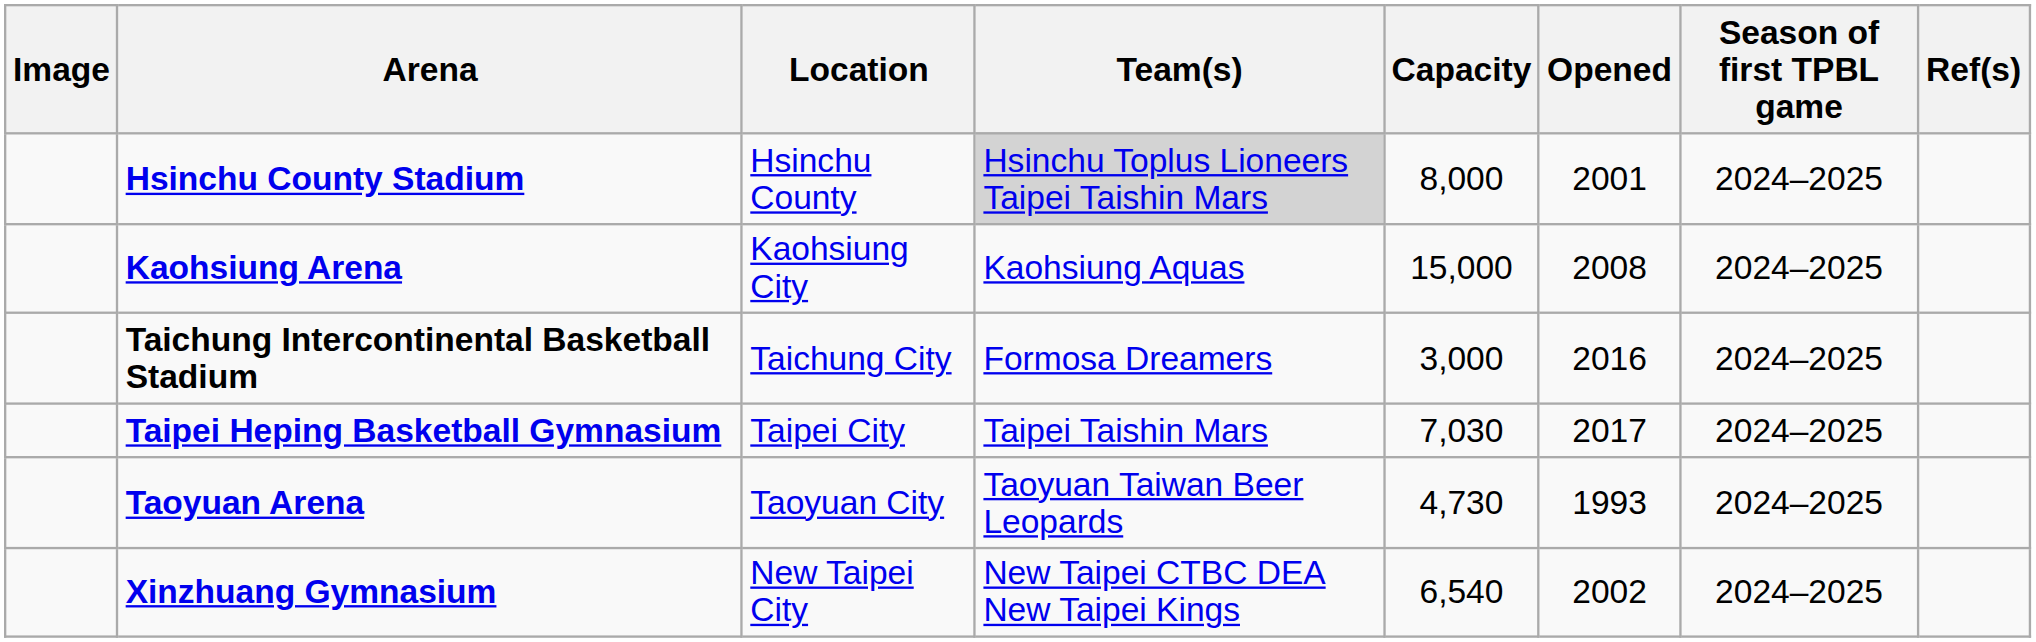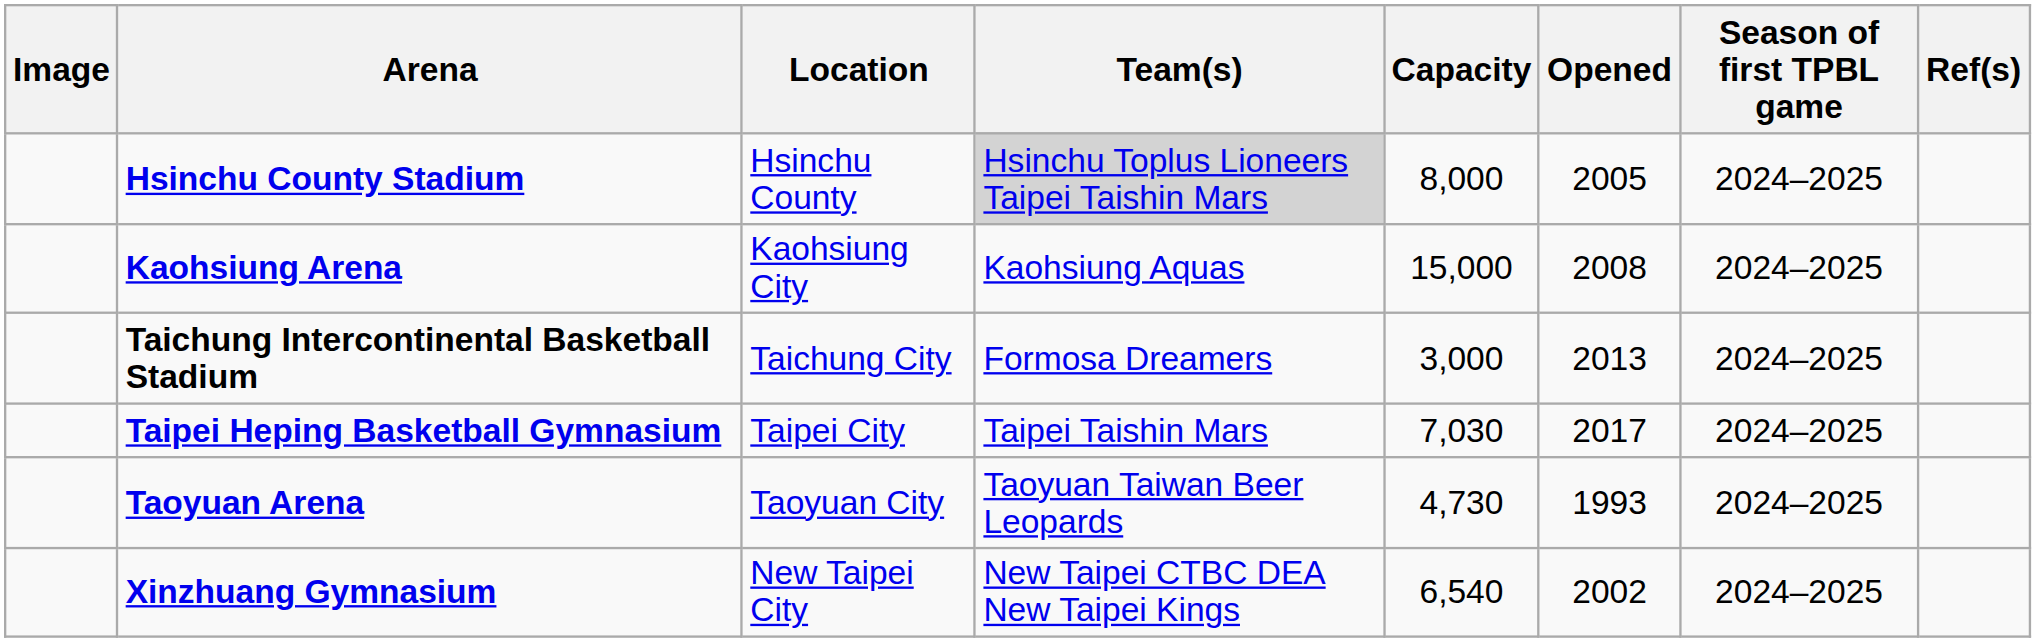Hsinchu County Stadium | Opened: 2001 -> 2005
Taichung Intercontinental Basketball Stadium | Opened: 2016 -> 2013
